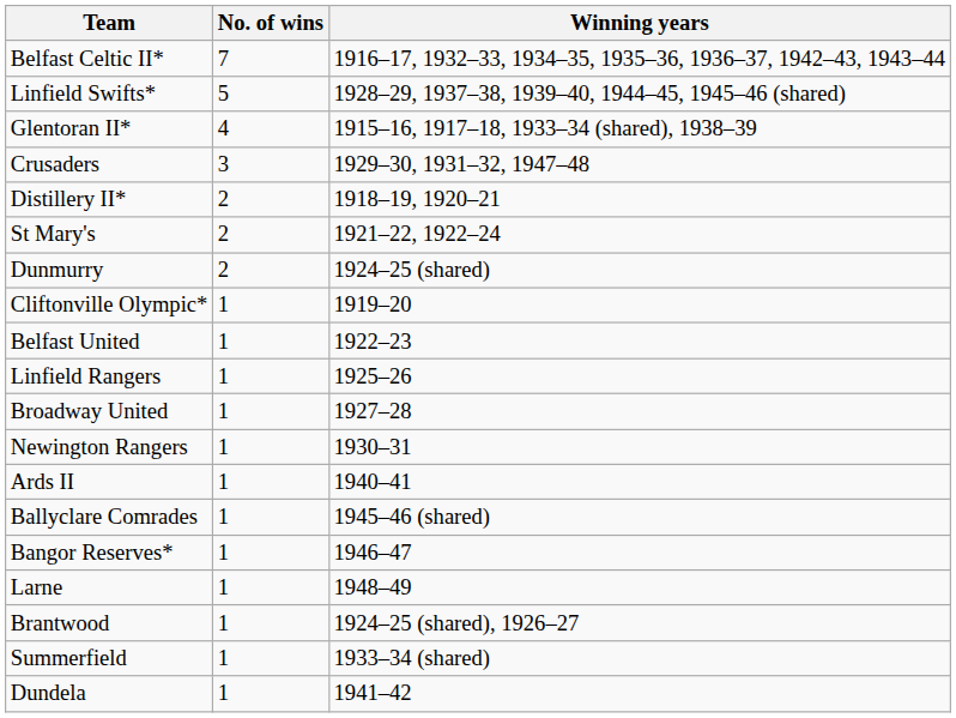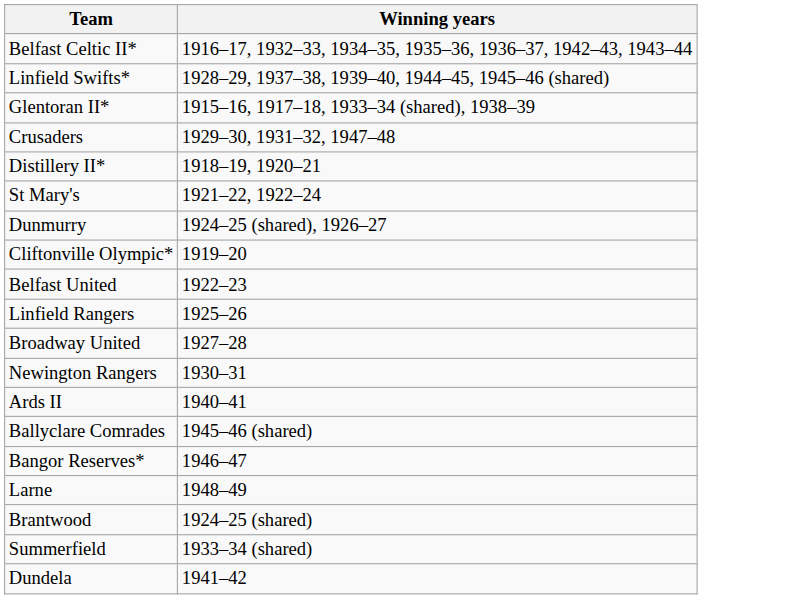- column: No. of wins | 7 | 5 | 4 | 3 | 2 | 2 | 2 | 1 | 1 | 1 | 1 | 1 | 1 | 1 | 1 | 1 | 1 | 1 | 1
Dunmurry | Winning years: 1924–25 (shared) -> 1924–25 (shared), 1926–27
Brantwood | Winning years: 1924–25 (shared), 1926–27 -> 1924–25 (shared)
